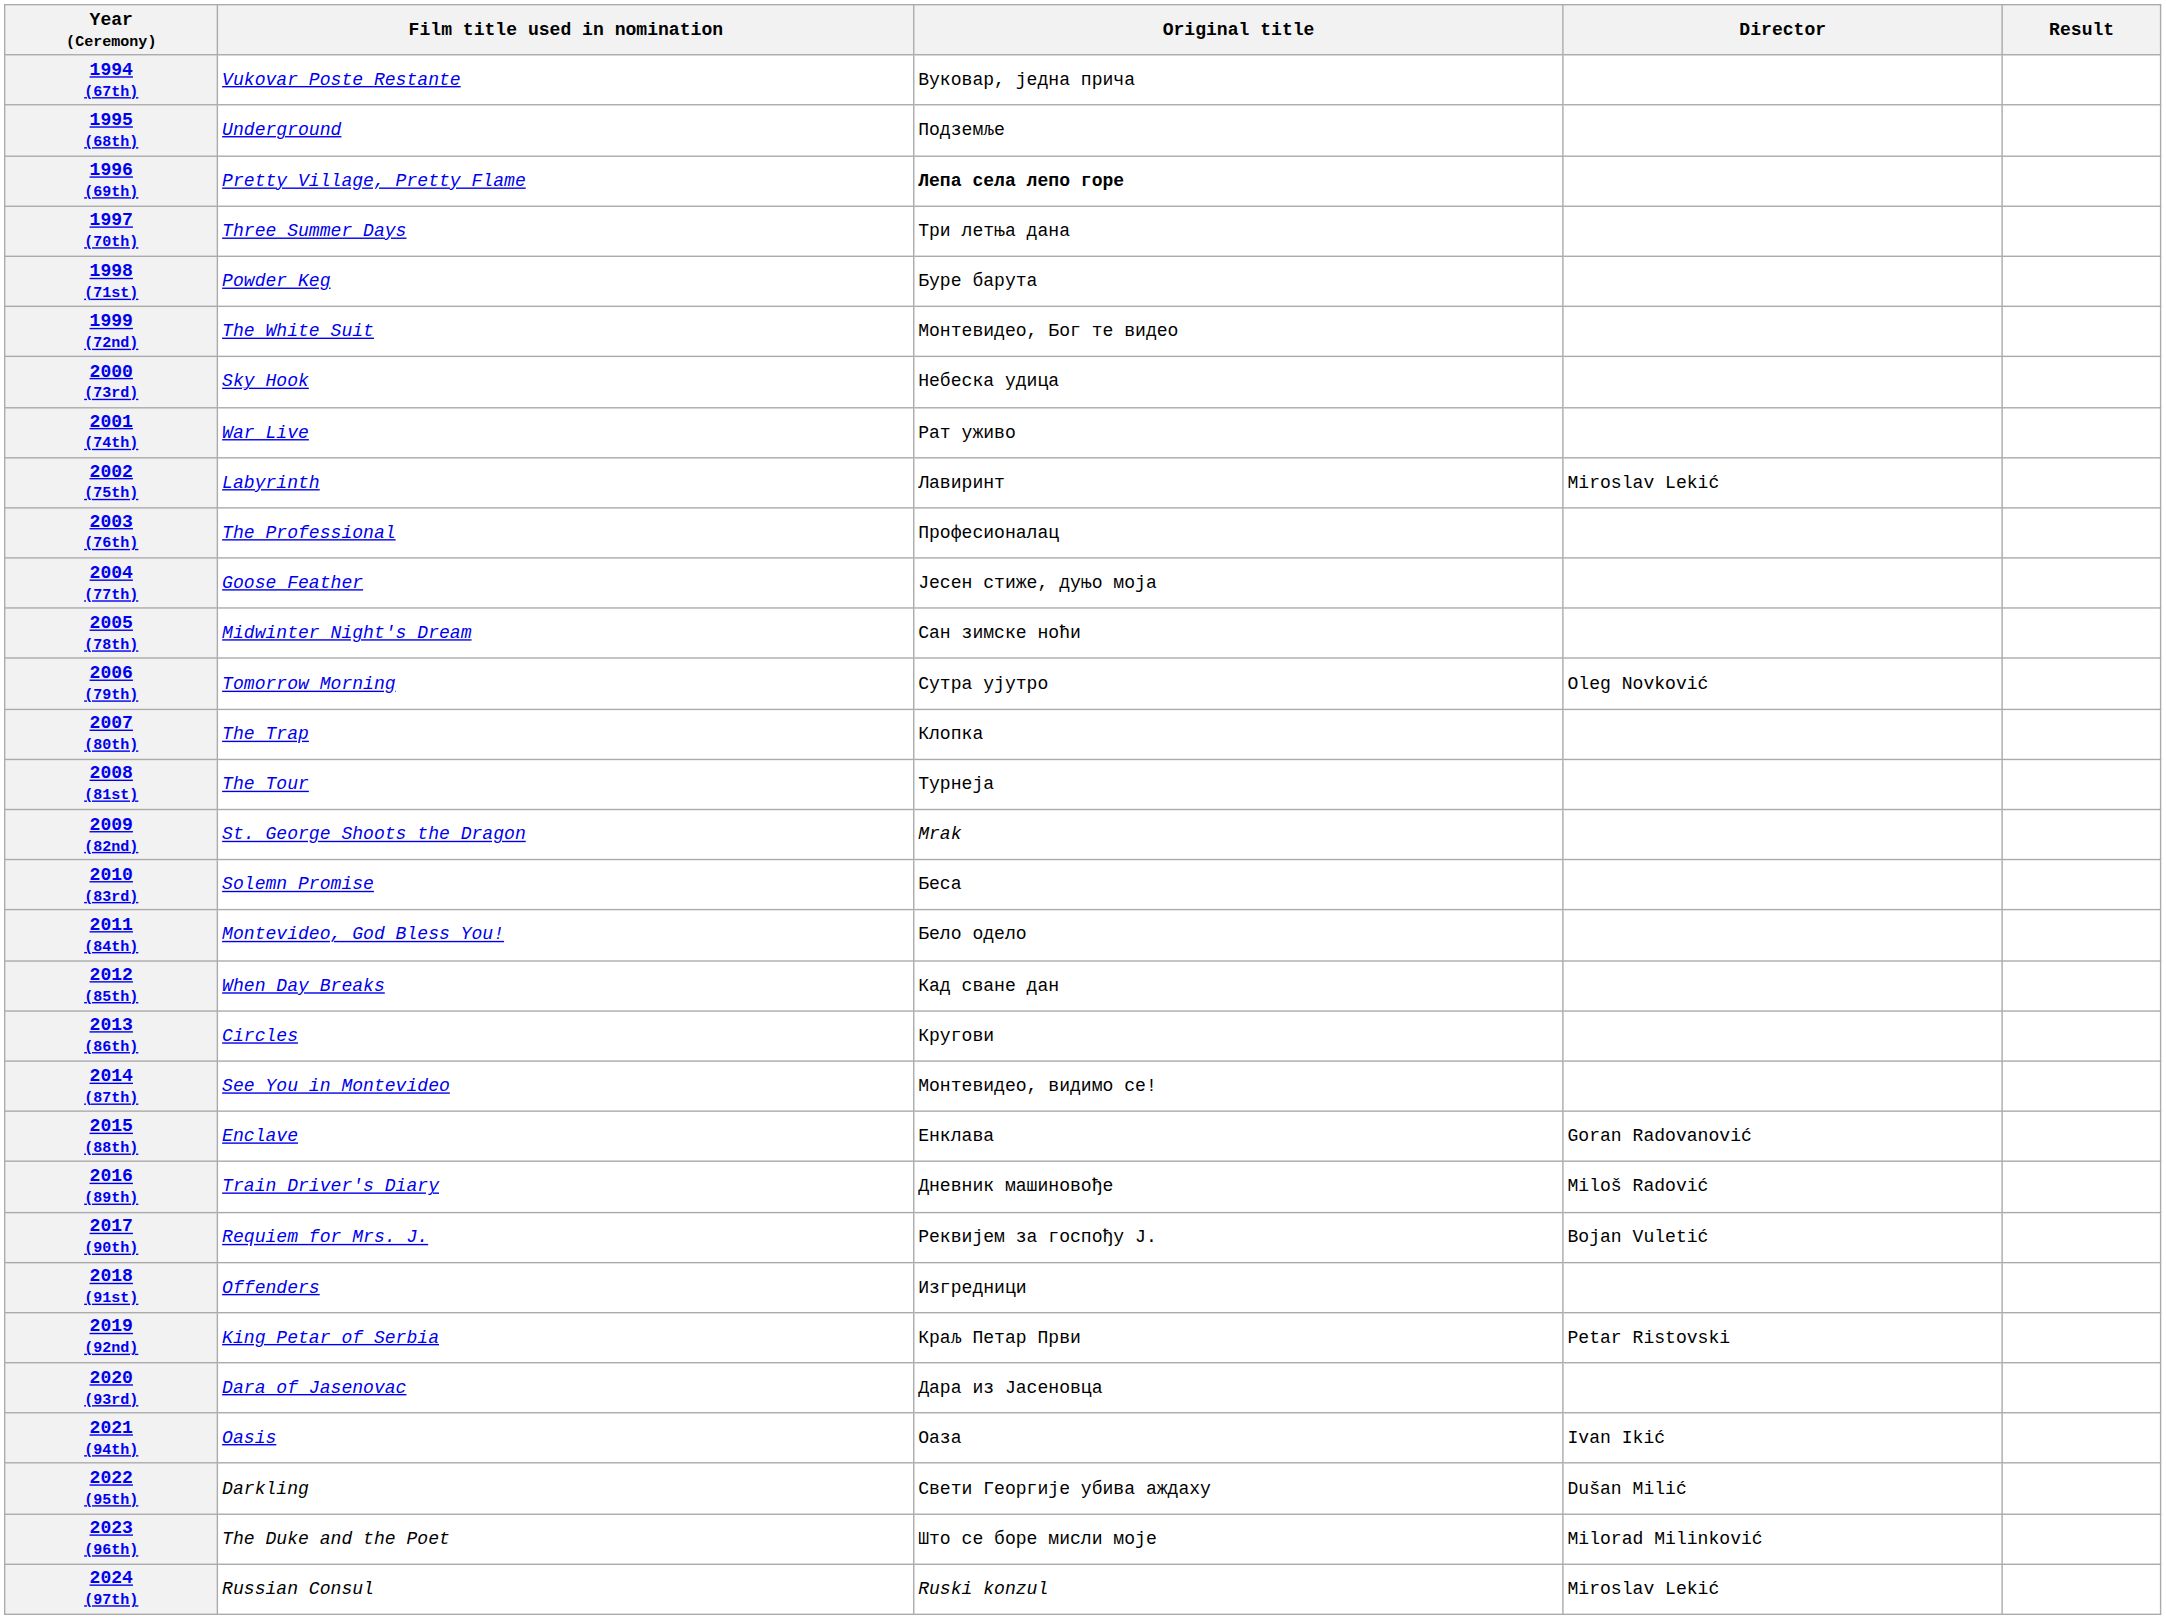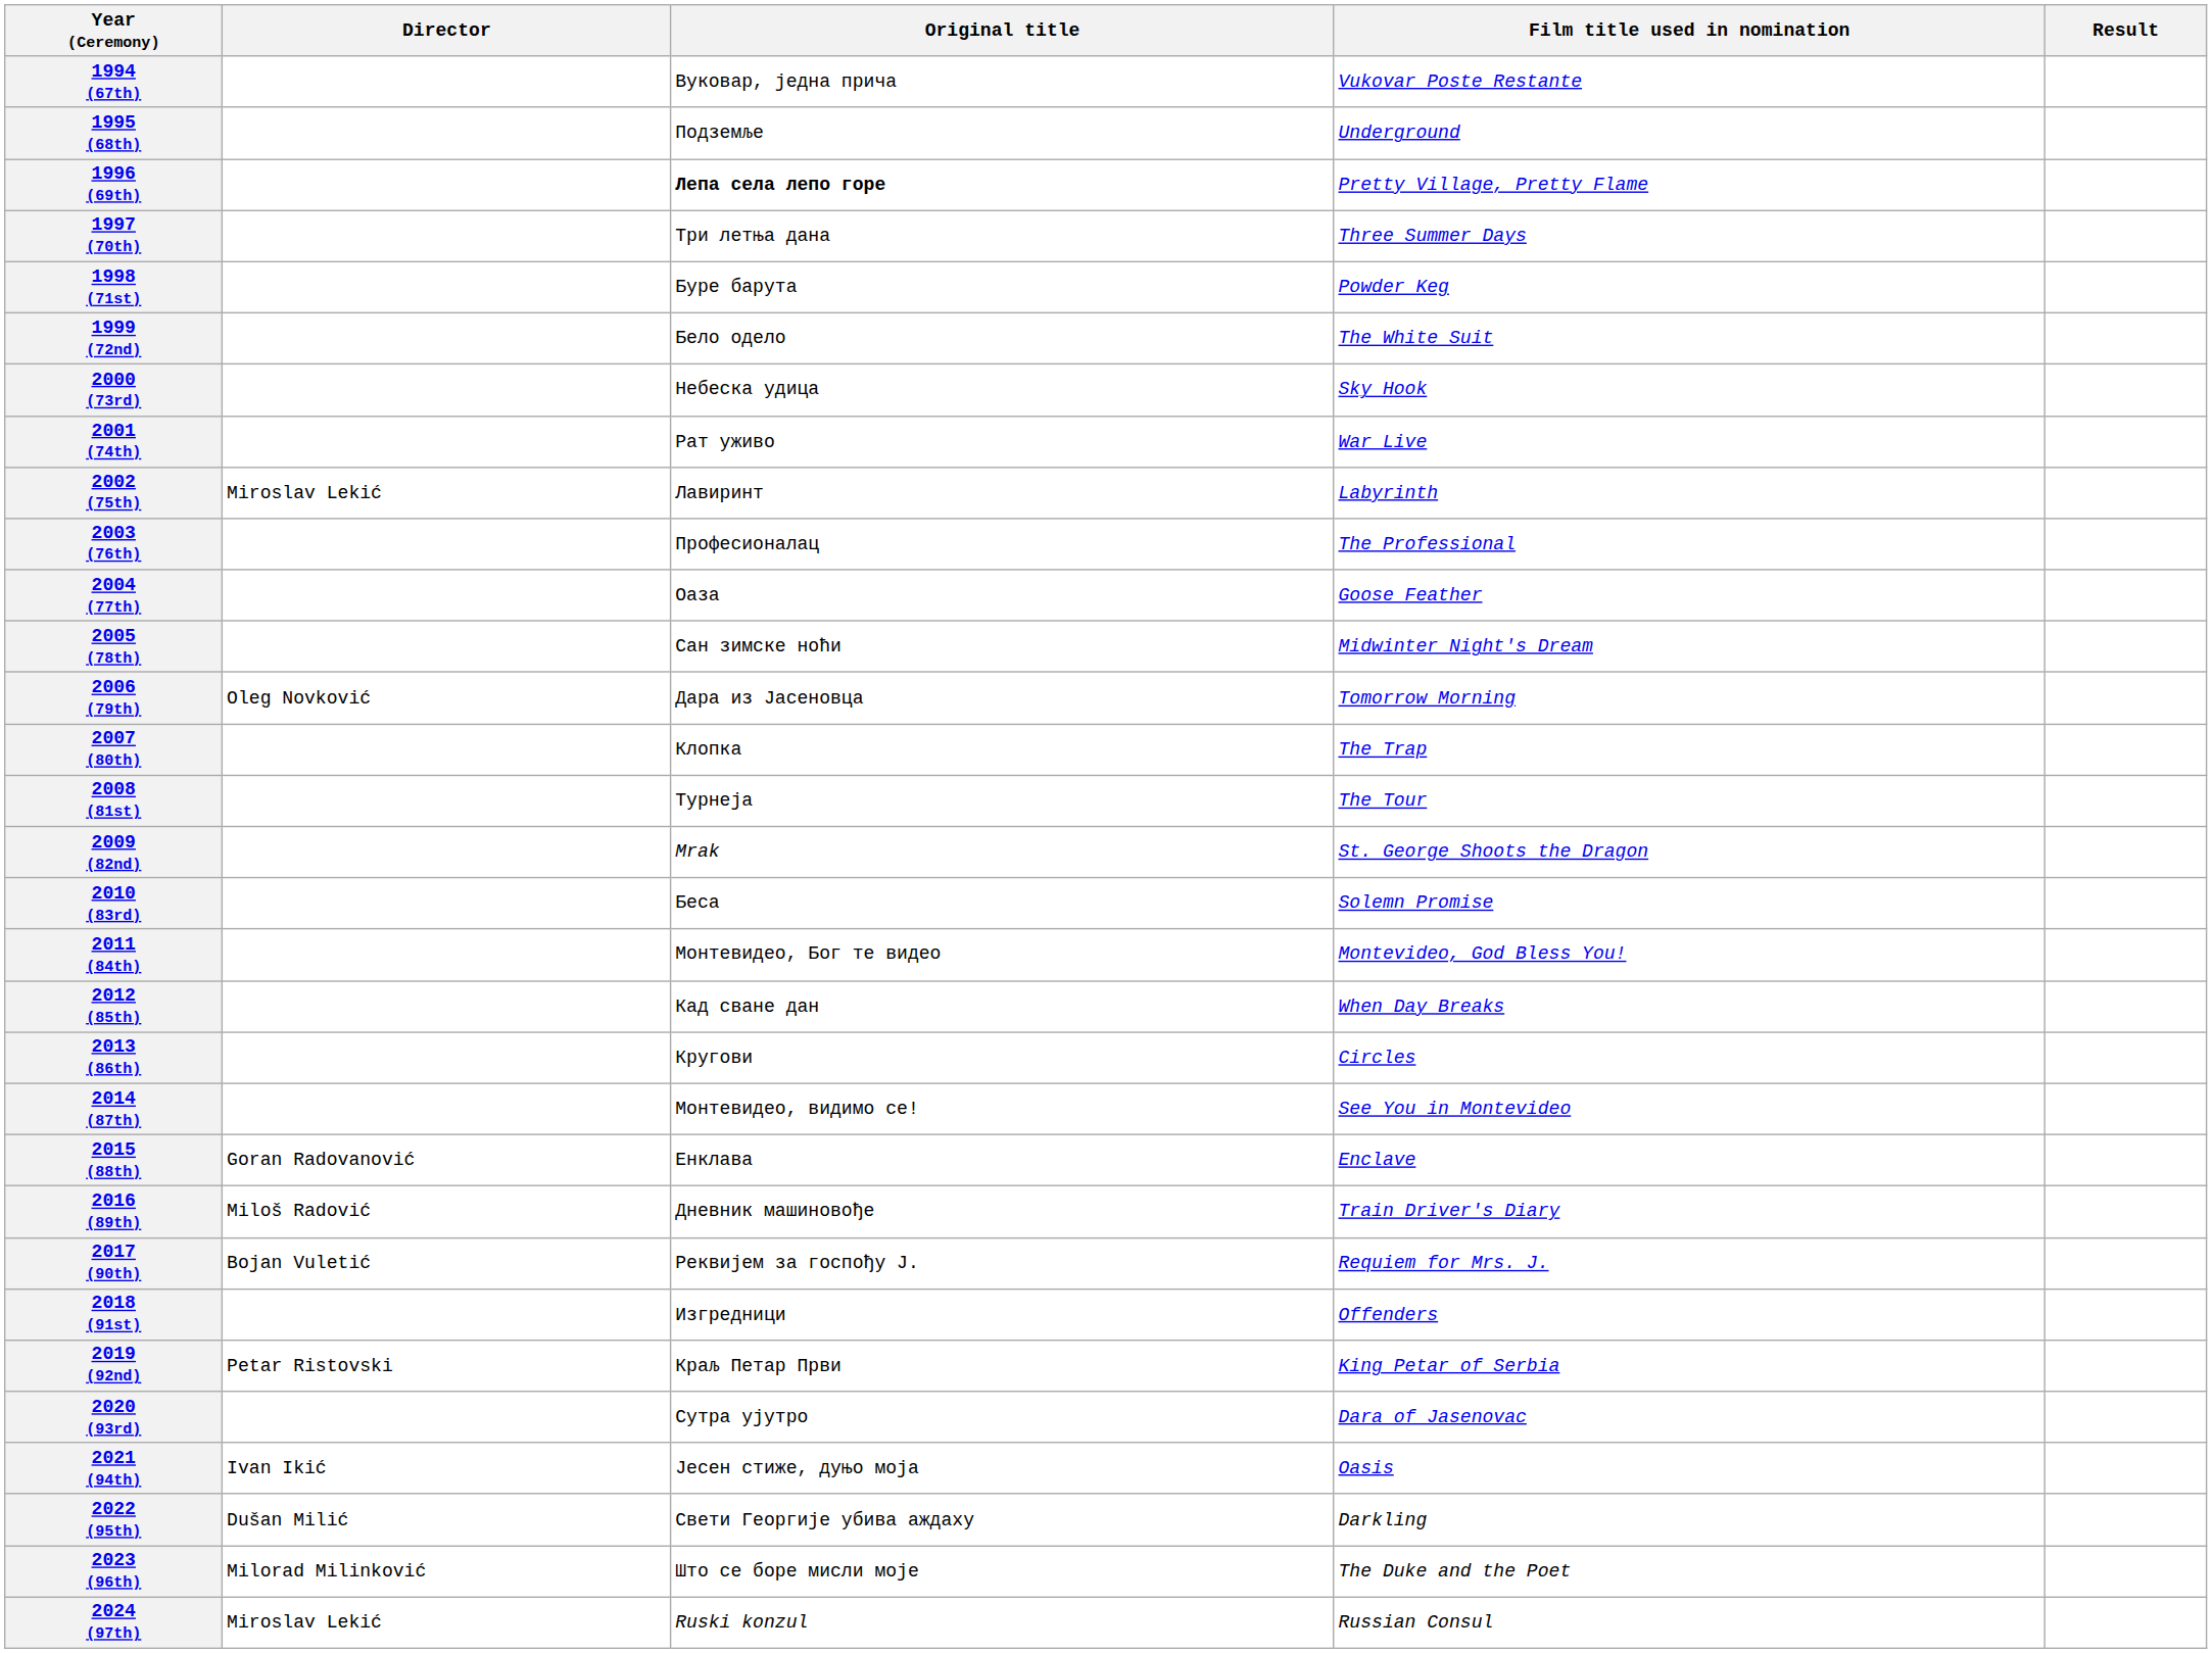columns swapped: Film title used in nomination <-> Director
1999 (72nd) | Original title: Монтевидео, Бог те видео -> Бело одело
2004 (77th) | Original title: Јесен стиже, дуњо моја -> Оаза
2006 (79th) | Original title: Сутра ујутро -> Дара из Јасеновца
2011 (84th) | Original title: Бело одело -> Монтевидео, Бог те видео
2020 (93rd) | Original title: Дара из Јасеновца -> Сутра ујутро
2021 (94th) | Original title: Оаза -> Јесен стиже, дуњо моја
